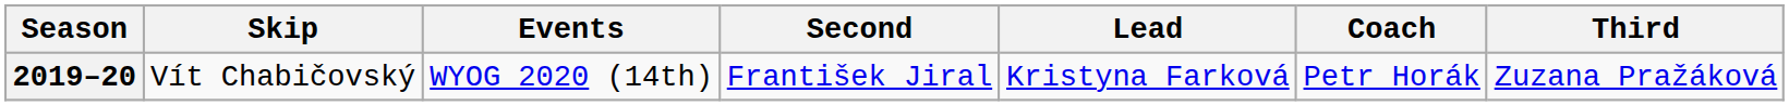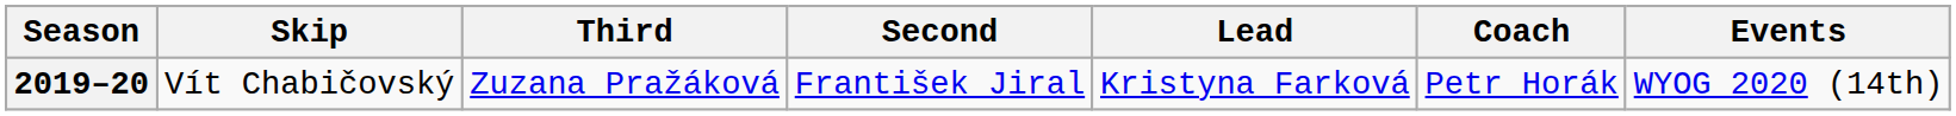columns swapped: Third <-> Events
